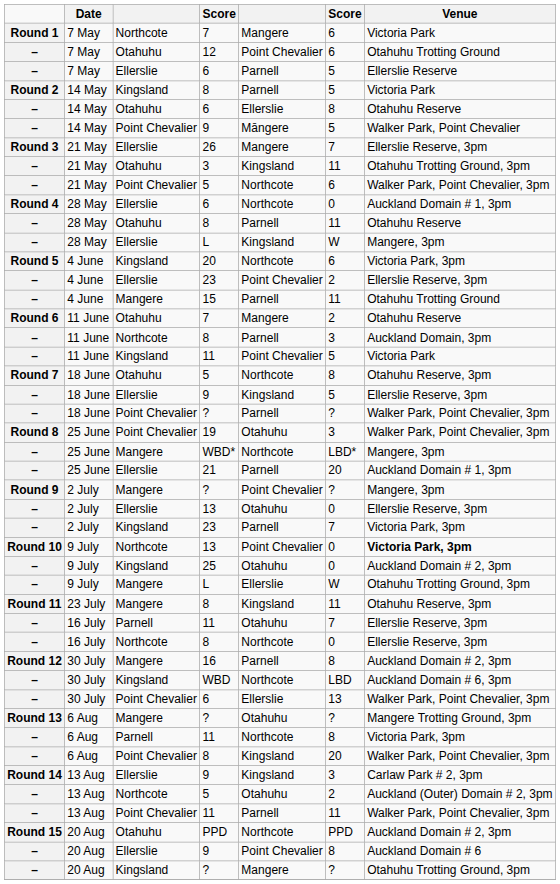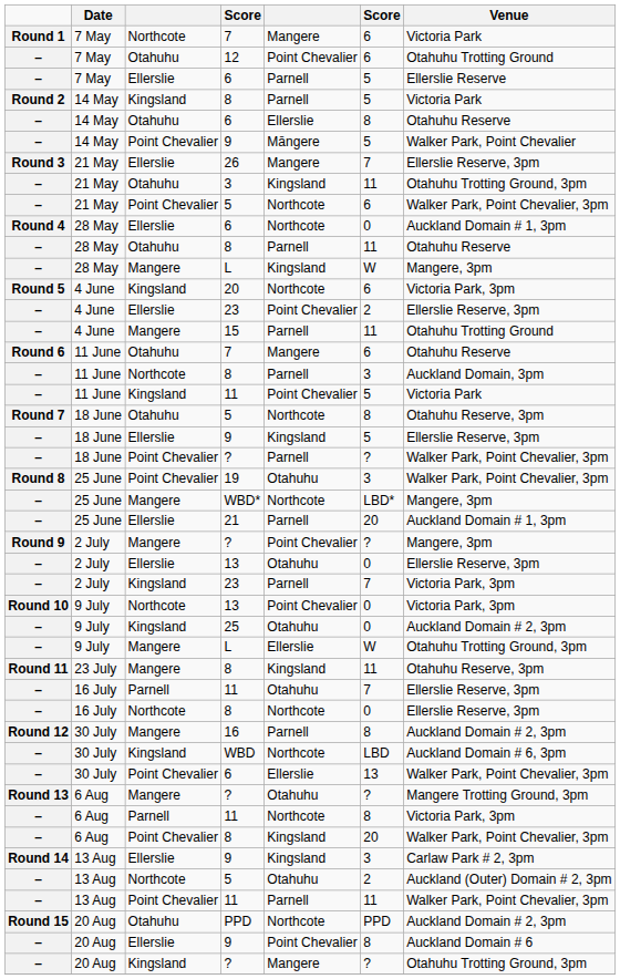28 May / L | column 3: Ellerslie -> Mangere
11 June / 7 | column 6: 2 -> 6
9 July / 13 | Venue: bold -> normal
